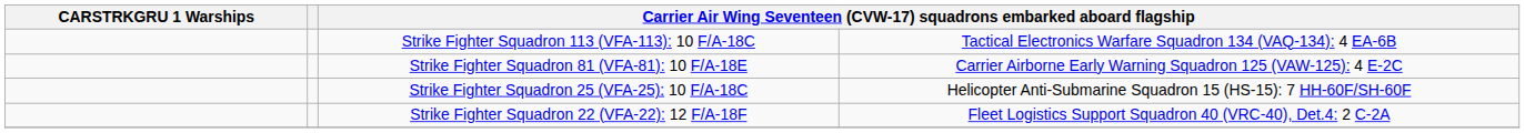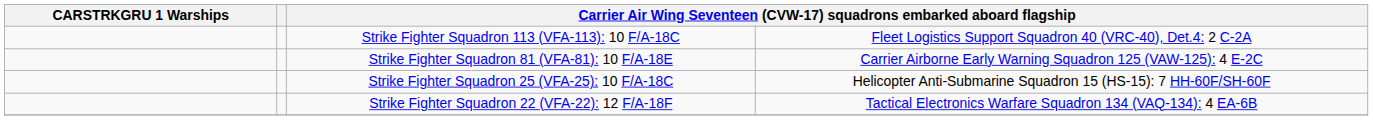Strike Fighter Squadron 113 (VFA-113): 10 F/A-18C | column 4: Tactical Electronics Warfare Squadron 134 (VAQ-134): 4 EA-6B -> Fleet Logistics Support Squadron 40 (VRC-40), Det.4: 2 C-2A
Strike Fighter Squadron 22 (VFA-22): 12 F/A-18F | column 4: Fleet Logistics Support Squadron 40 (VRC-40), Det.4: 2 C-2A -> Tactical Electronics Warfare Squadron 134 (VAQ-134): 4 EA-6B
